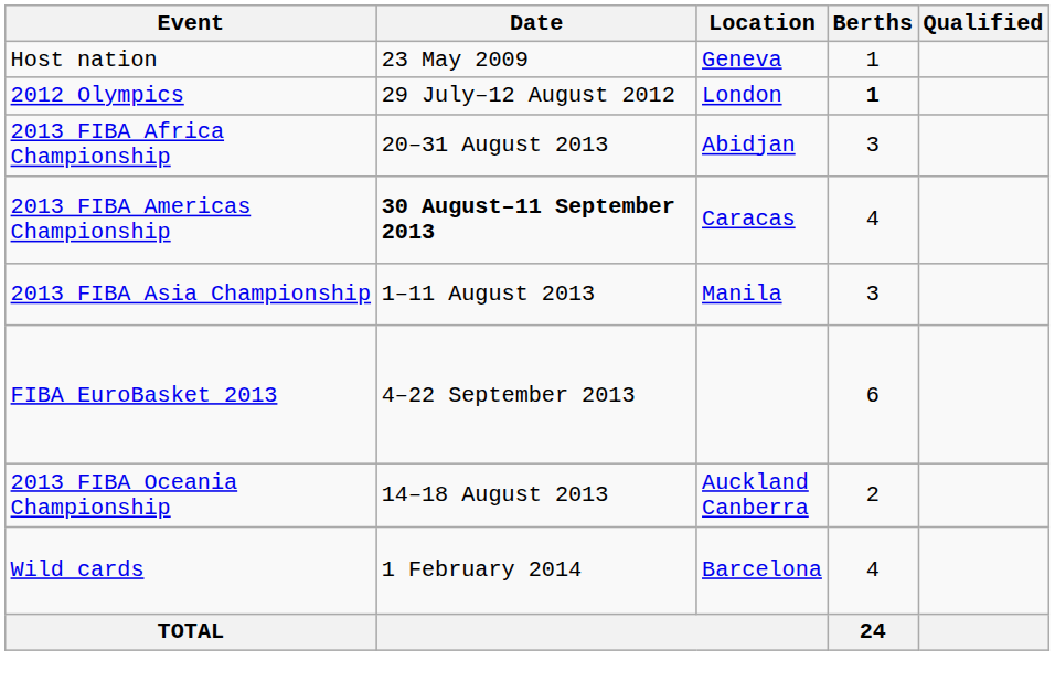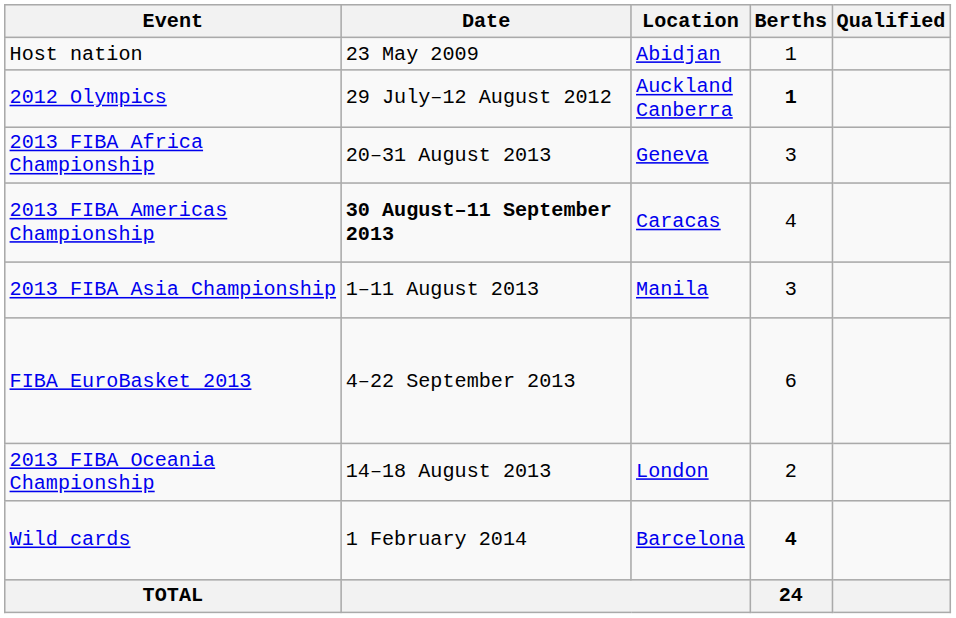Host nation | Location: Geneva -> Abidjan
2012 Olympics | Location: London -> Auckland Canberra
2013 FIBA Africa Championship | Location: Abidjan -> Geneva
2013 FIBA Oceania Championship | Location: Auckland Canberra -> London
Wild cards | Berths: normal -> bold
